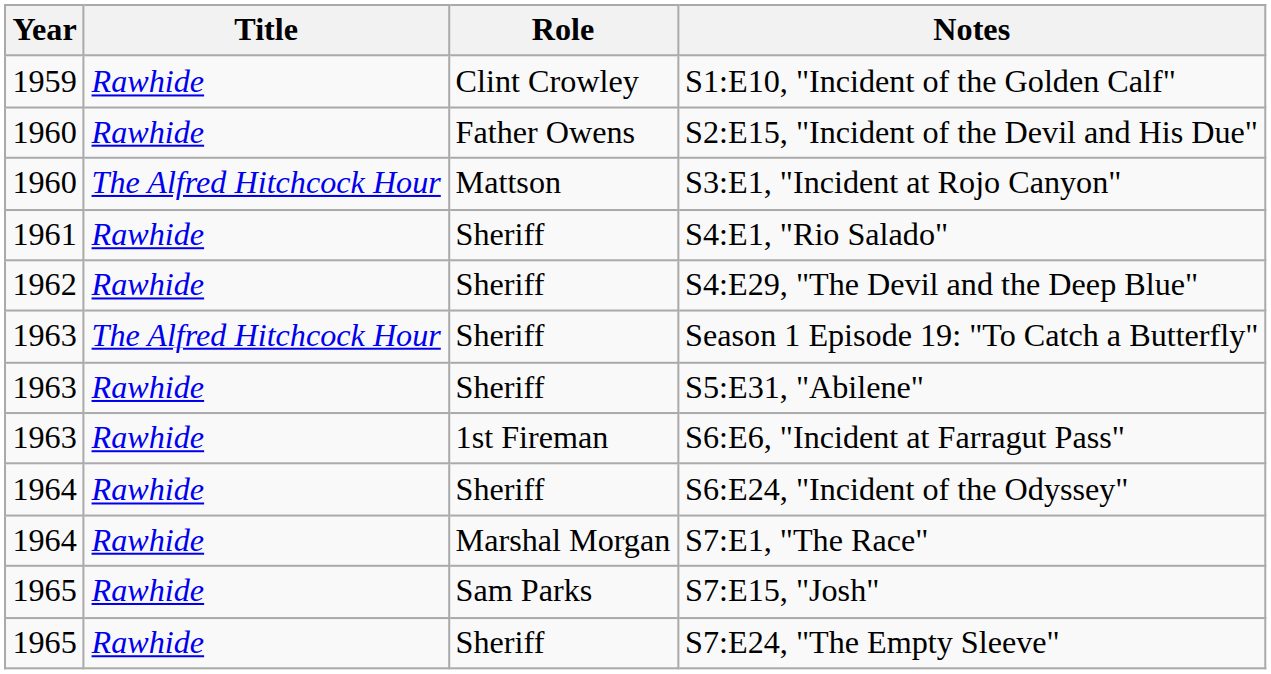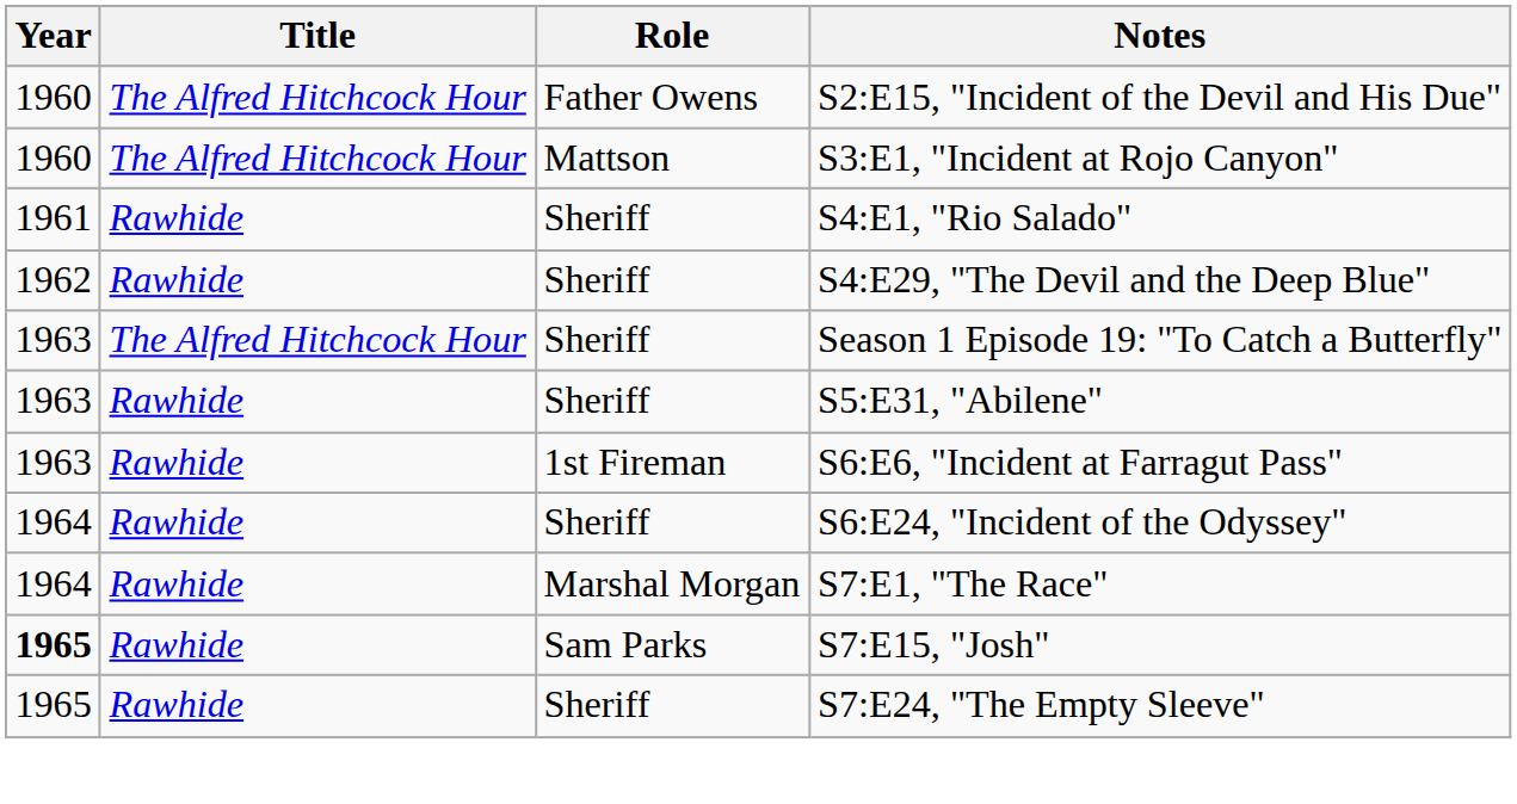- row: 1959 | Rawhide | Clint Crowley | S1:E10, "Incident of the Golden Calf"
S2:E15, "Incident of the Devil and His Due" | Title: Rawhide -> The Alfred Hitchcock Hour
S7:E15, "Josh" | Year: normal -> bold
